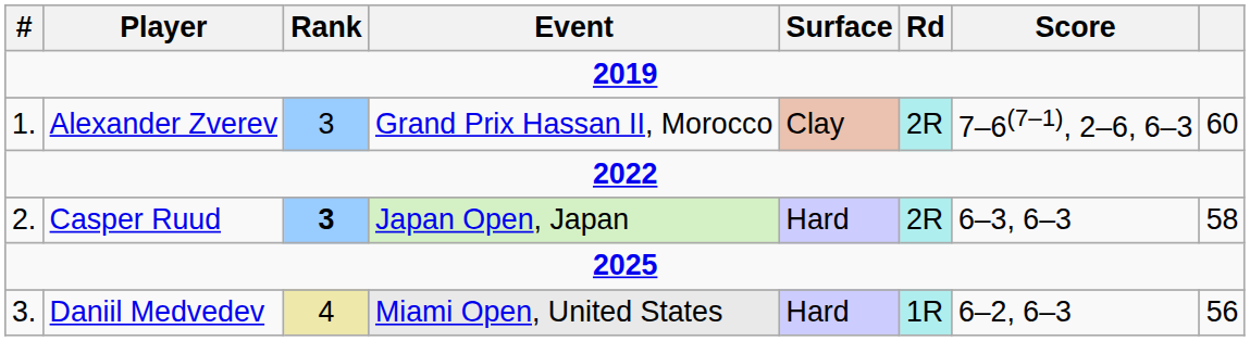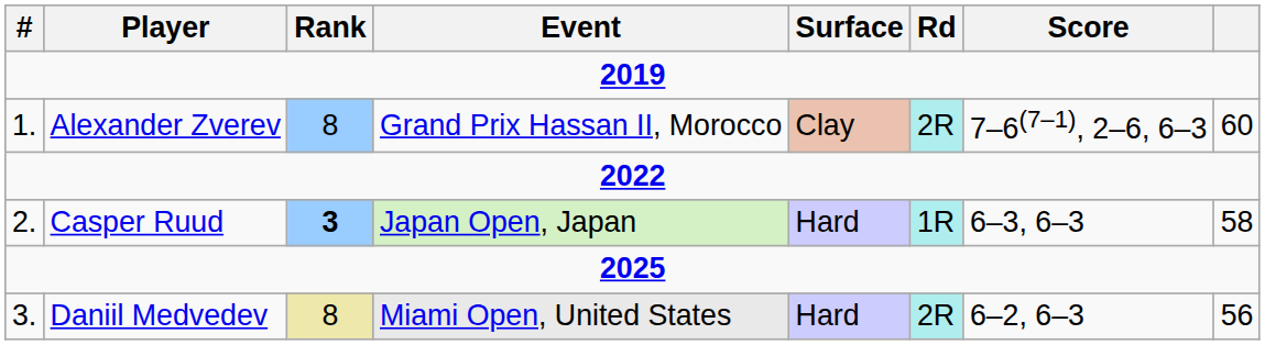Alexander Zverev | Rank: 3 -> 8
Casper Ruud | Rd: 2R -> 1R
Daniil Medvedev | Rank: 4 -> 8
Daniil Medvedev | Rd: 1R -> 2R
